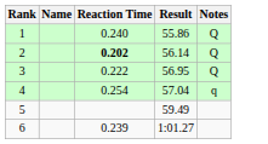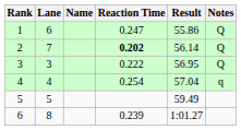+ column: Lane | 6 | 7 | 3 | 4 | 5 | 8
1 | Reaction Time: 0.240 -> 0.247
